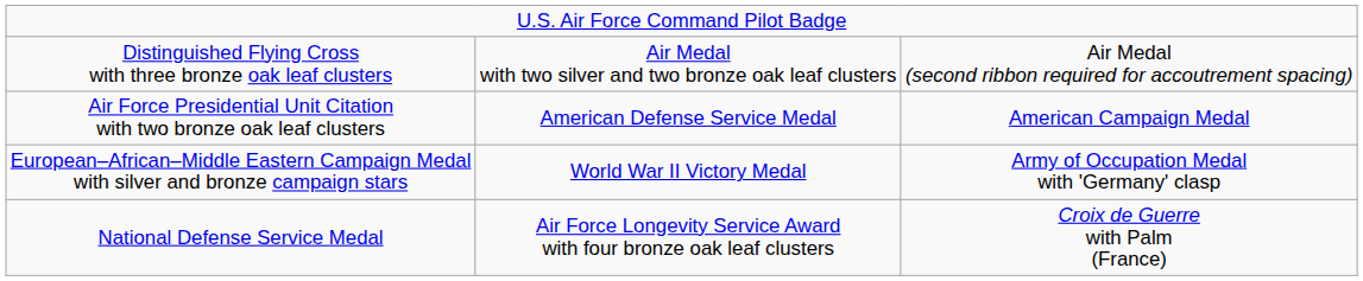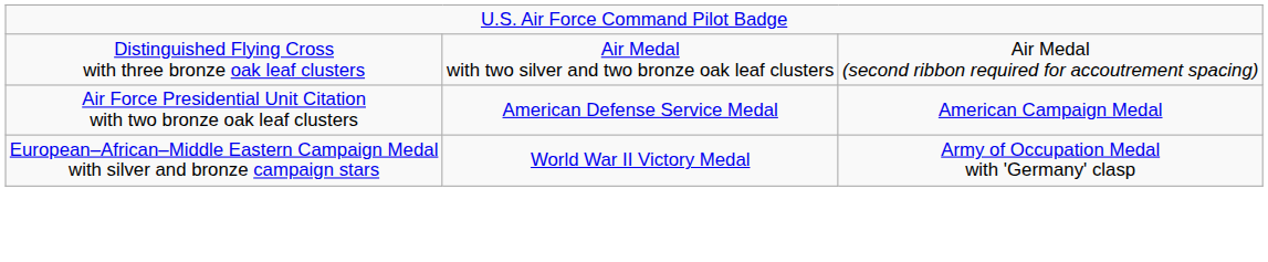- row: National Defense Service Medal | Air Force Longevity Service Award with four bronze oak leaf clusters | Croix de Guerre with Palm (France)
